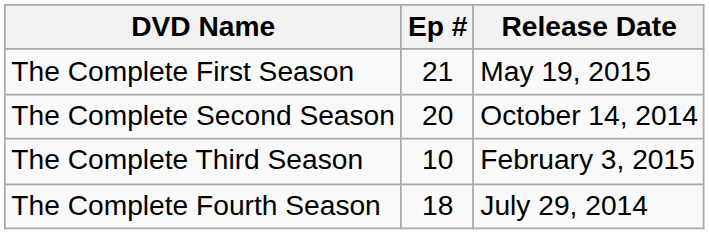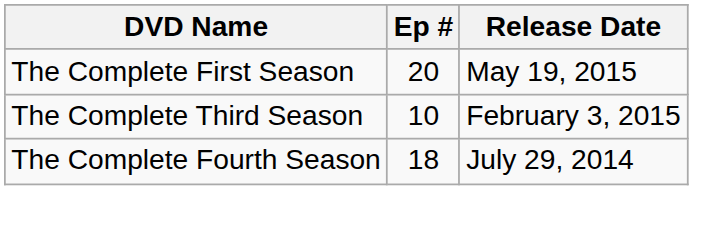The Complete First Season | Ep #: 21 -> 20
- row: The Complete Second Season | 20 | October 14, 2014
